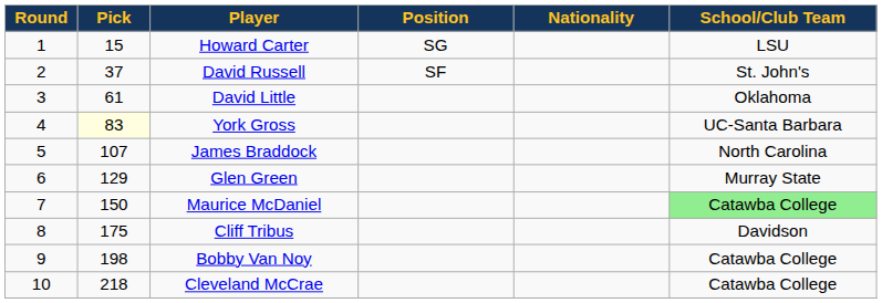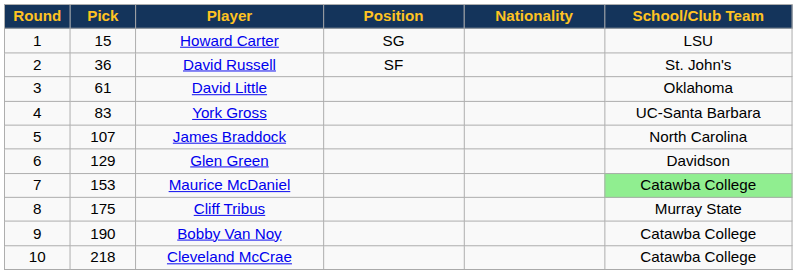David Russell | Pick: 37 -> 36
York Gross | Pick: lightyellow background -> no background
Glen Green | School/Club Team: Murray State -> Davidson
Maurice McDaniel | Pick: 150 -> 153
Cliff Tribus | School/Club Team: Davidson -> Murray State
Bobby Van Noy | Pick: 198 -> 190
